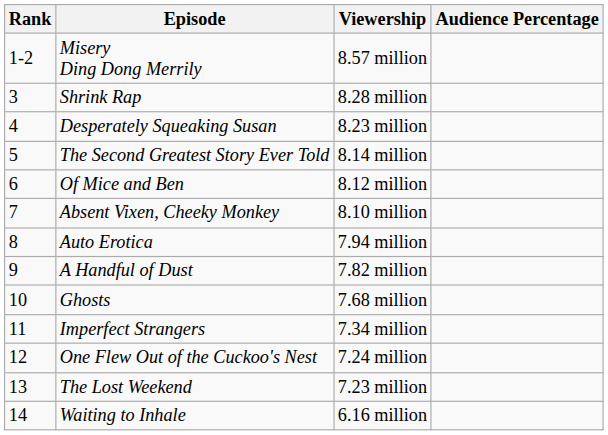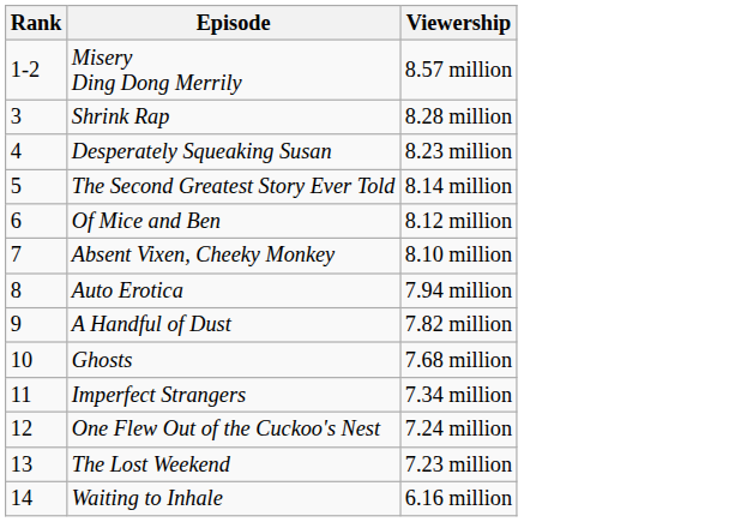- column: Audience Percentage
